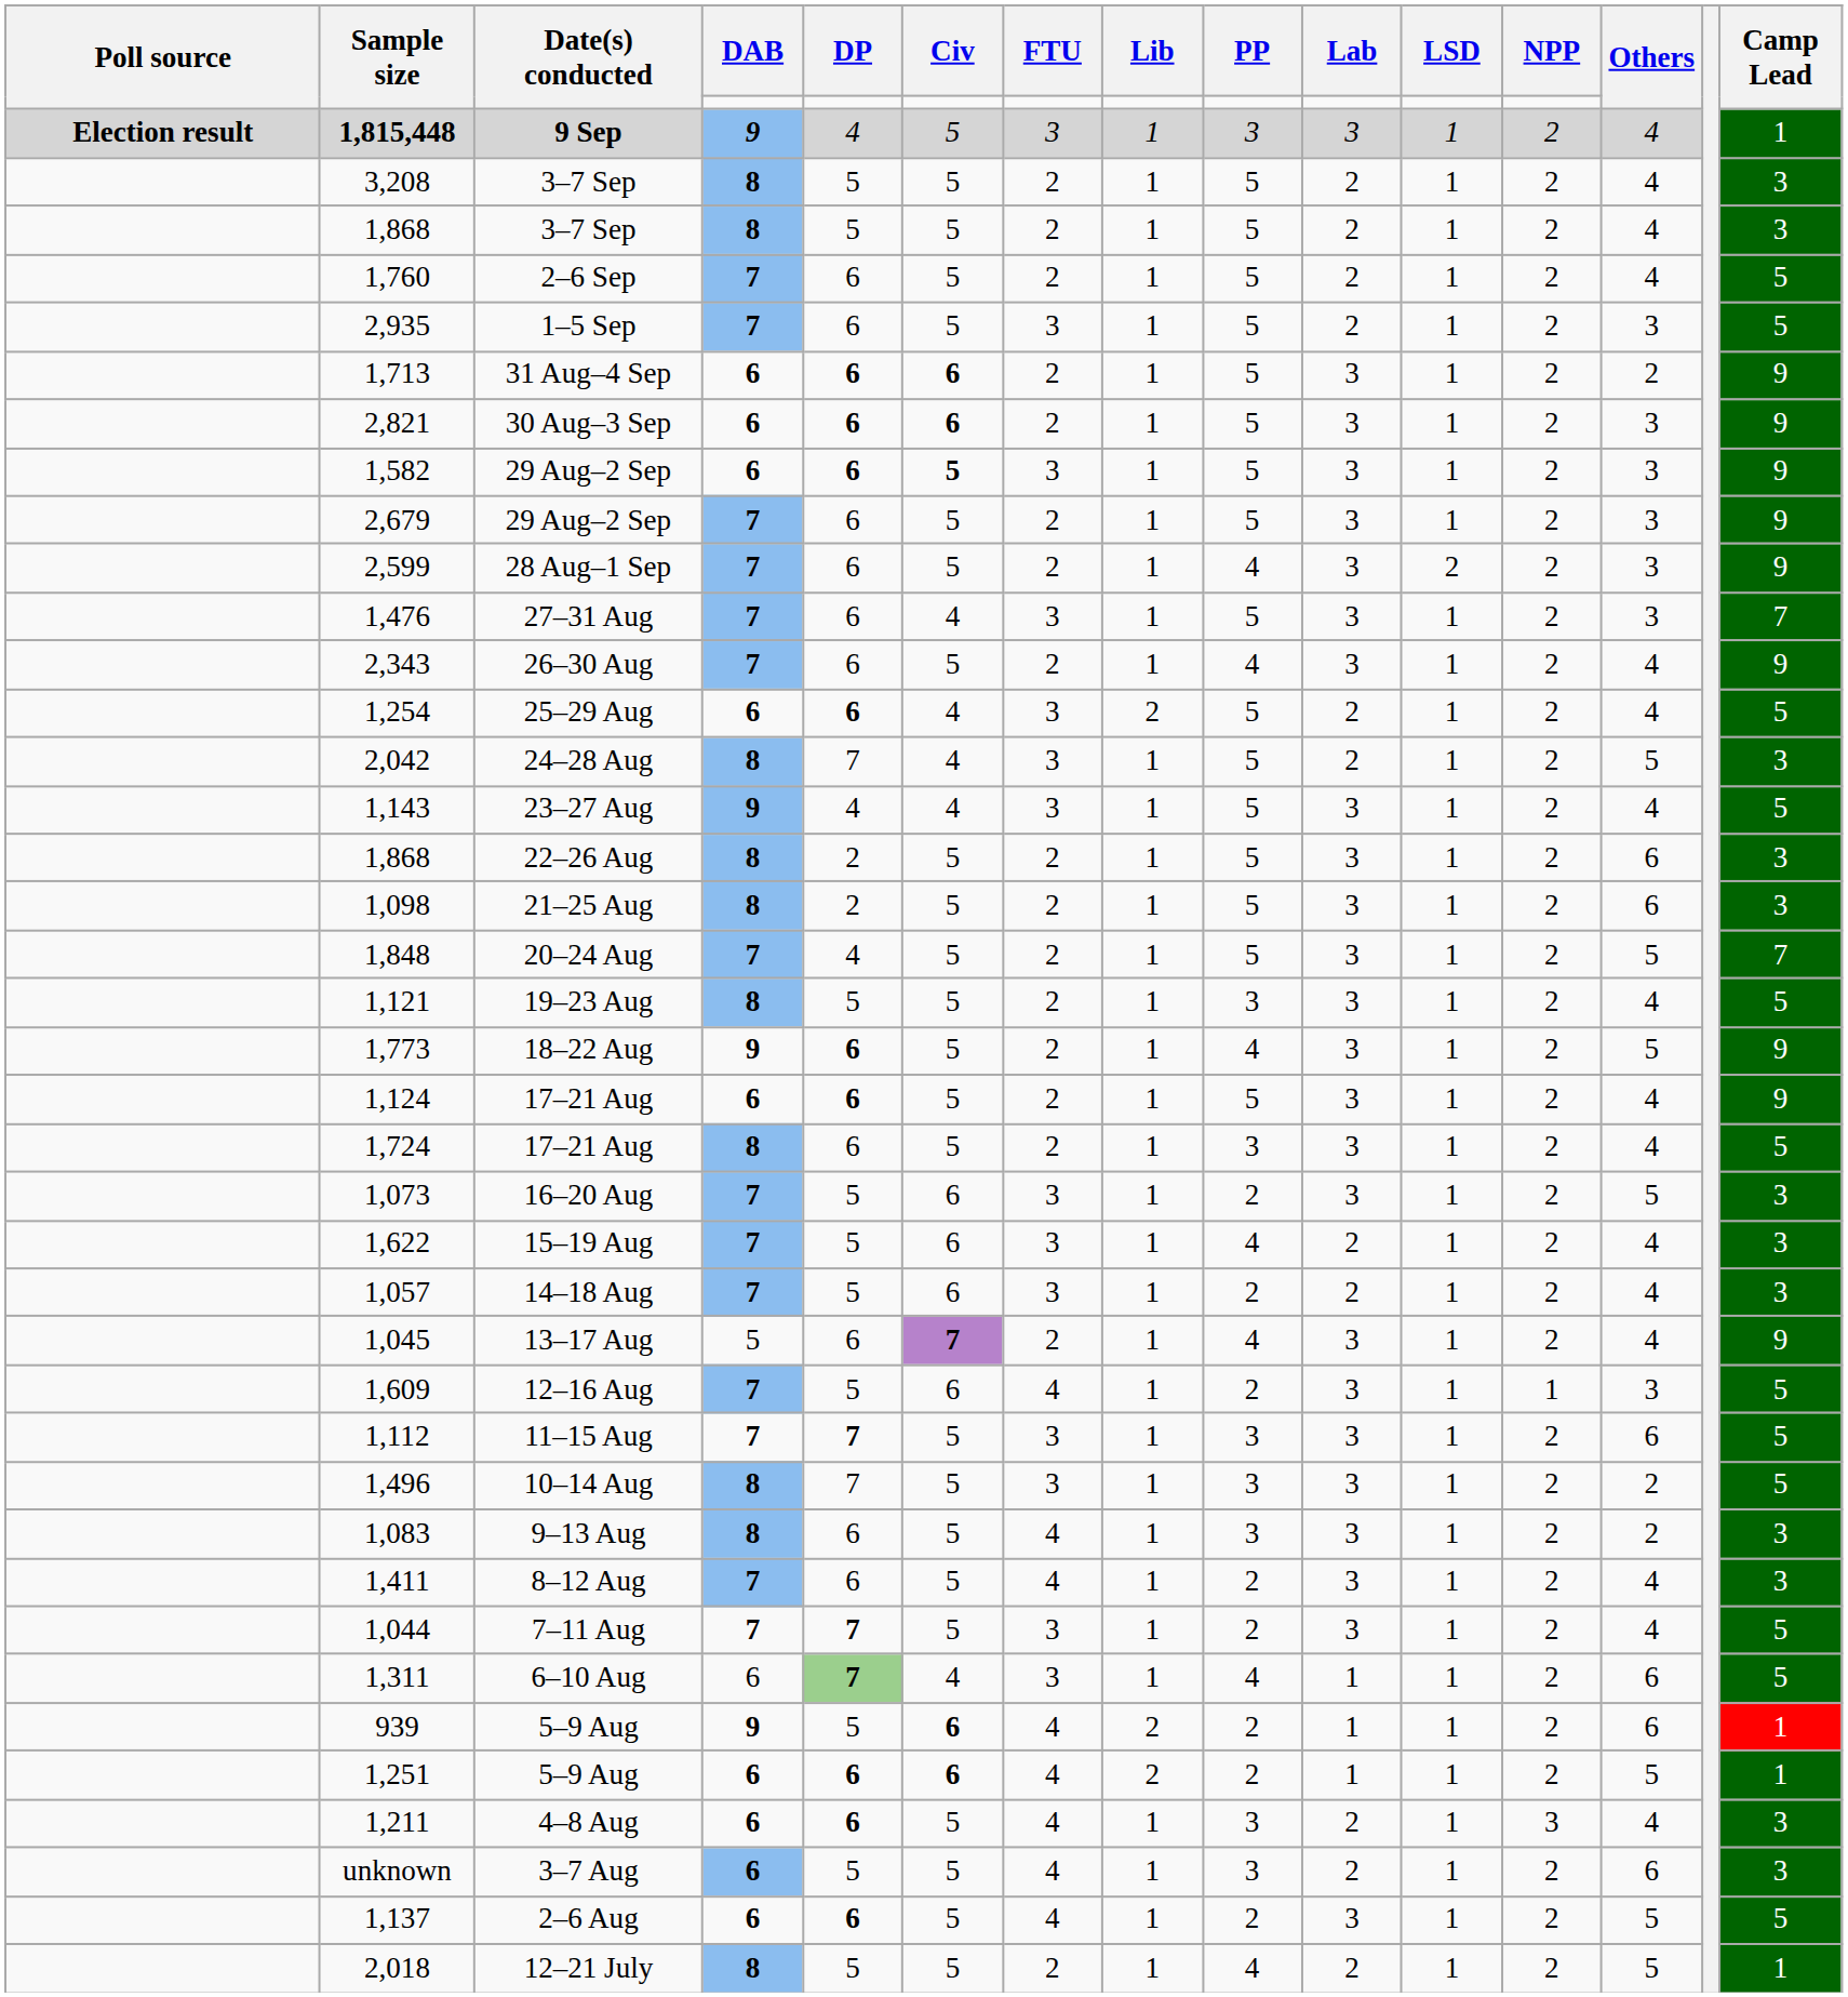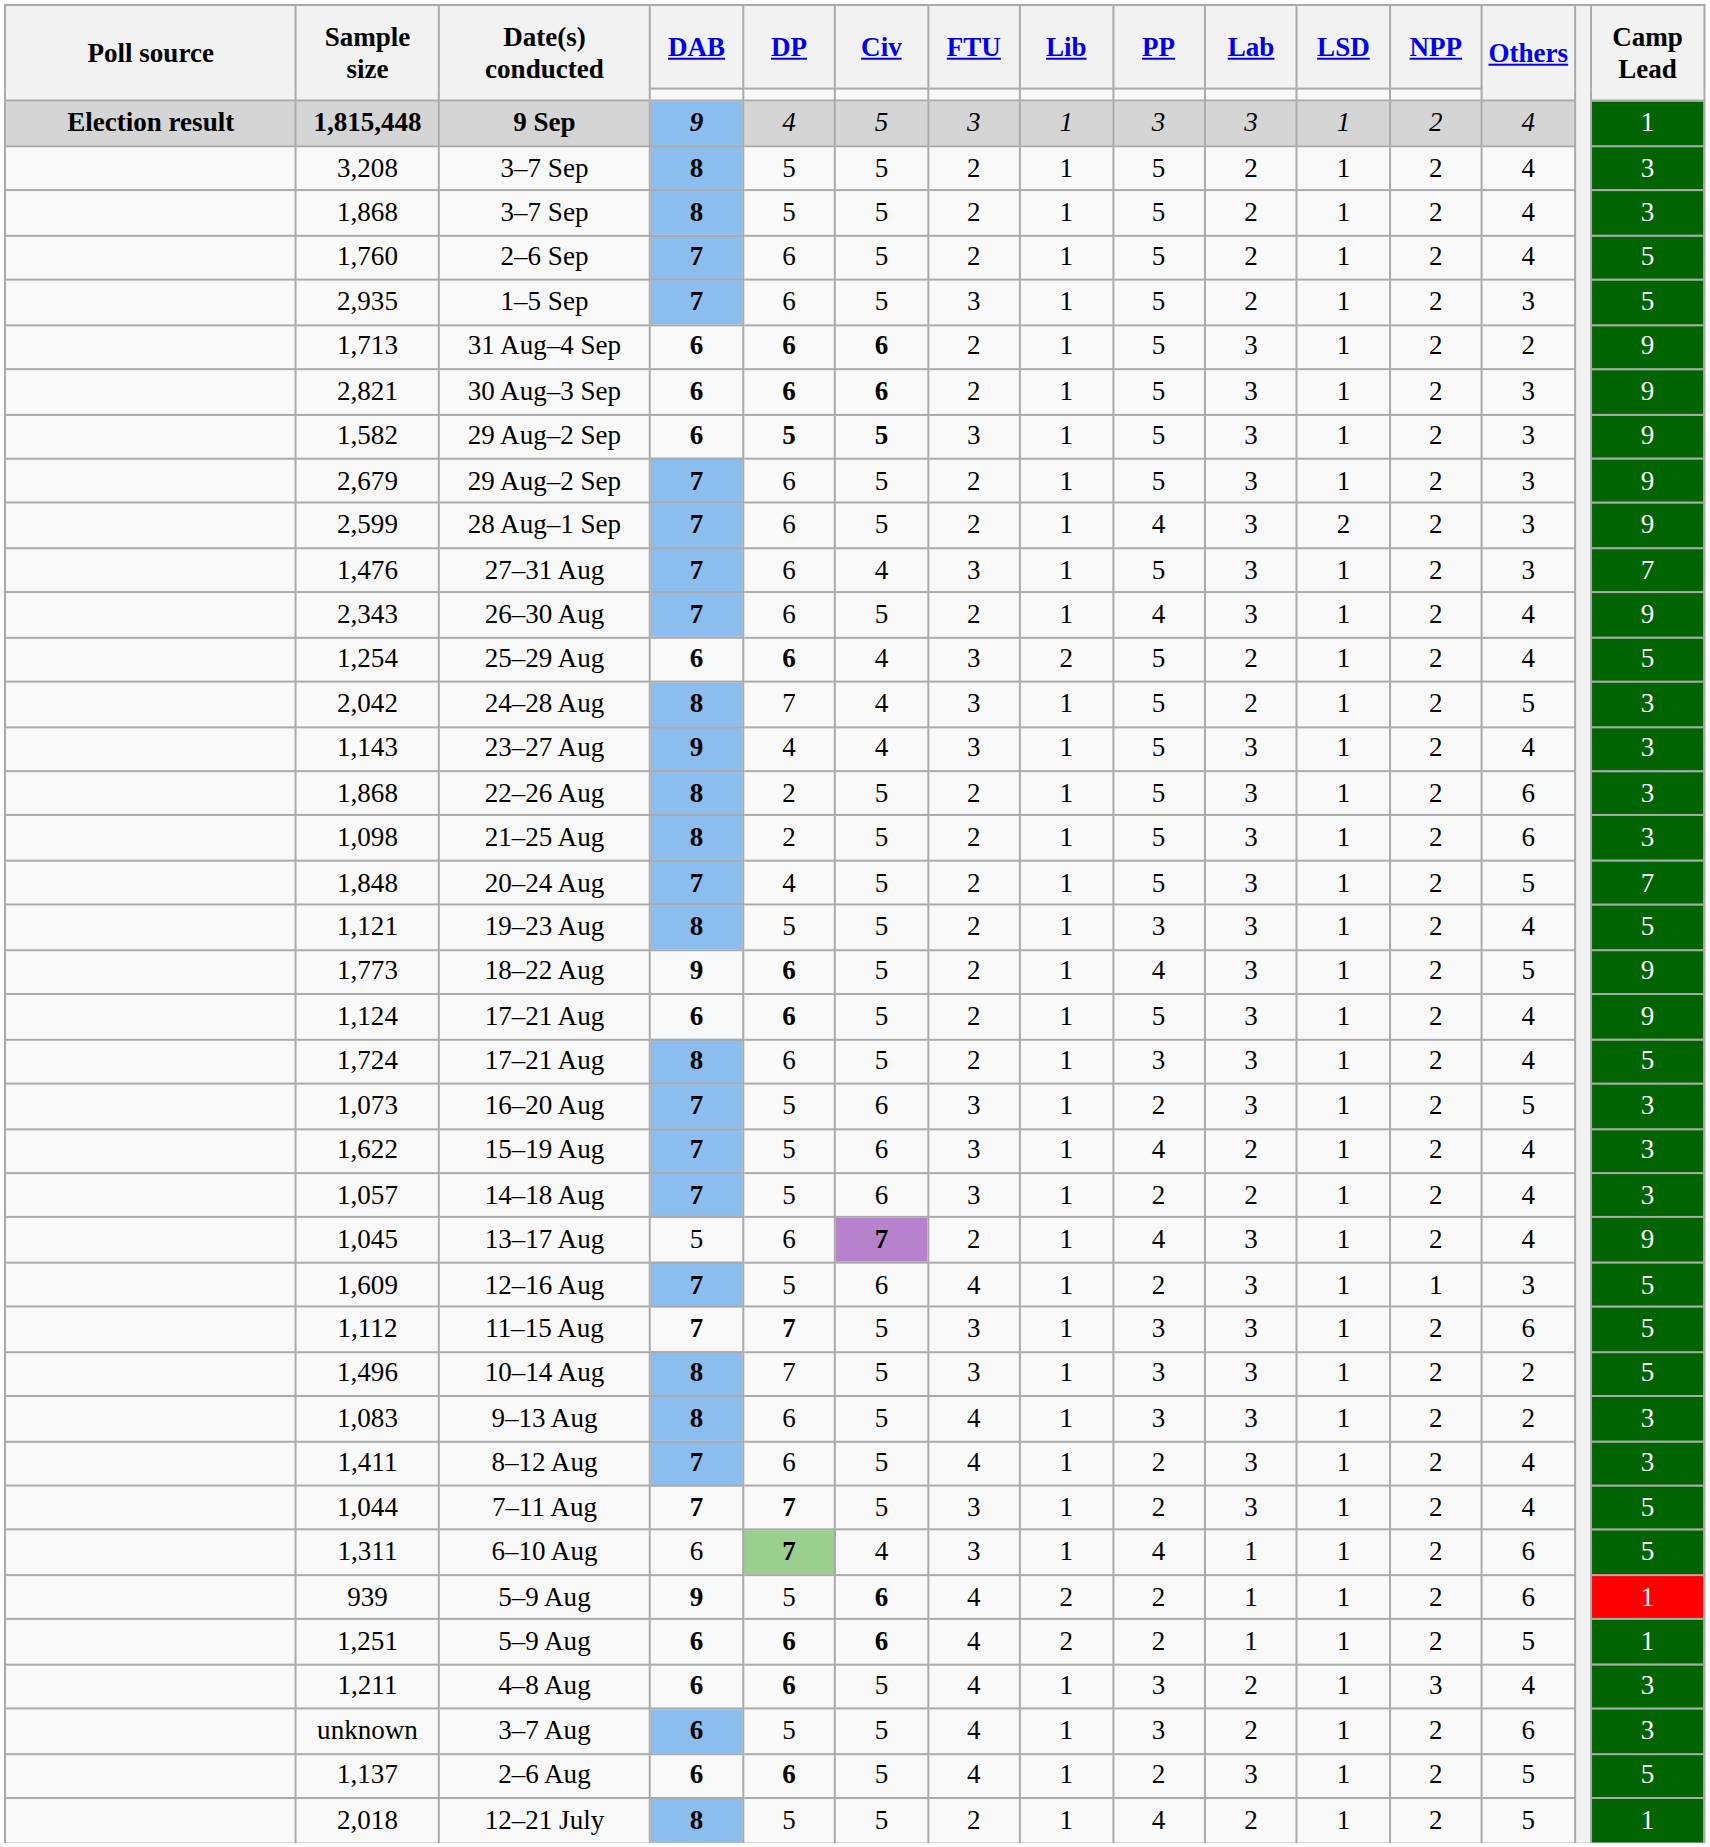1,582 / 29 Aug–2 Sep | DP: 6 -> 5
23–27 Aug | Camp Lead: 5 -> 3
